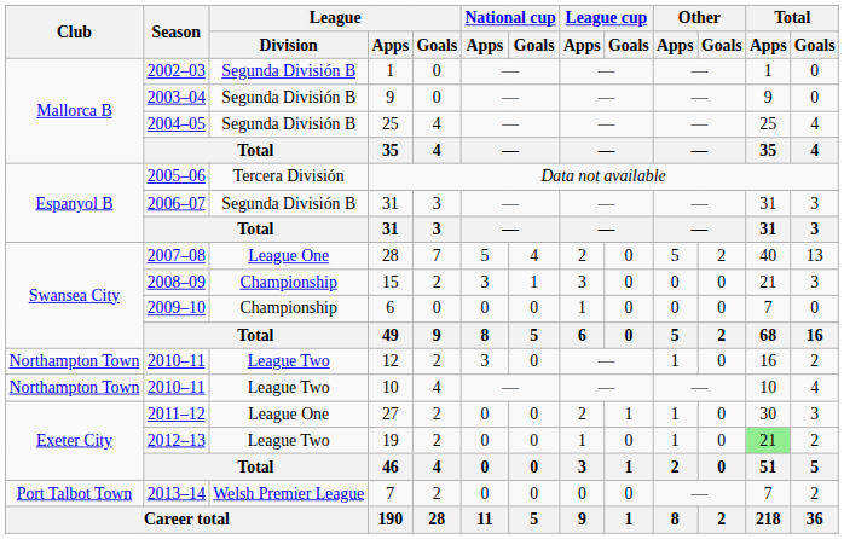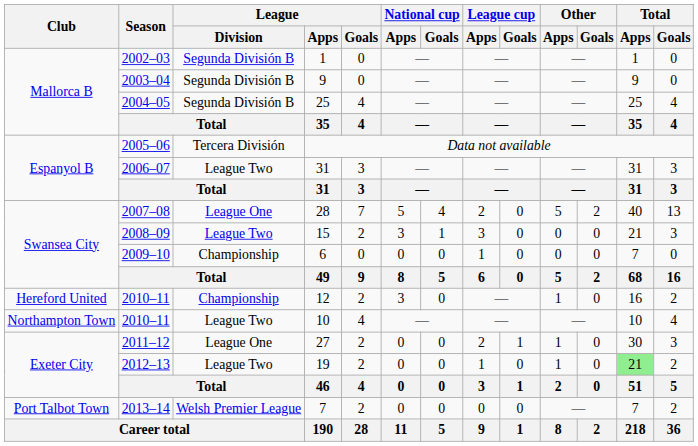2006–07 / 31 | League / Division: Segunda División B -> League Two
15 | League / Division: Championship -> League Two
12 | Club: Northampton Town -> Hereford United
12 | League / Division: League Two -> Championship
